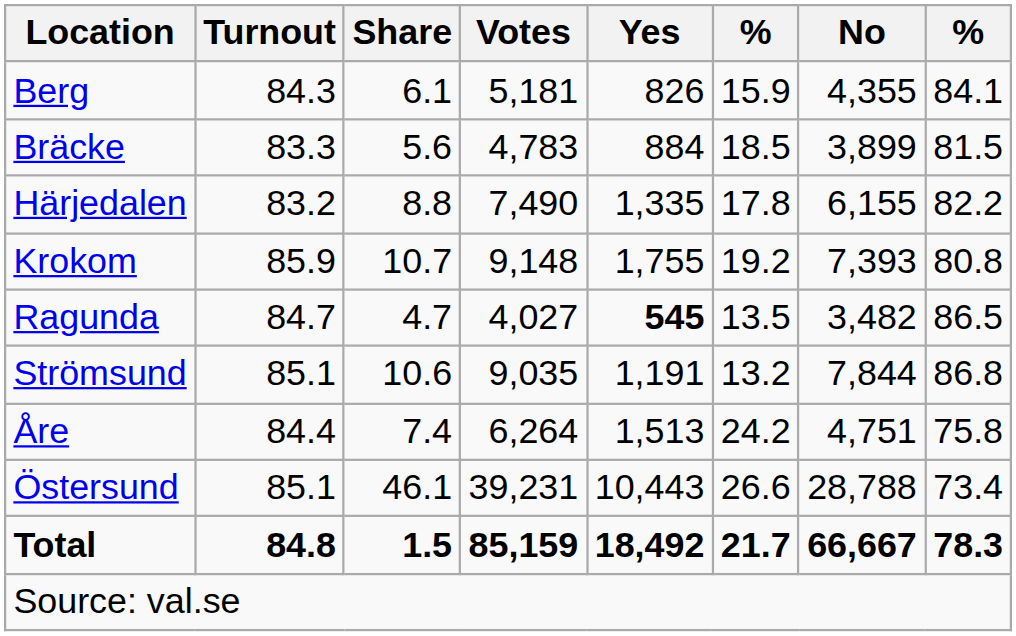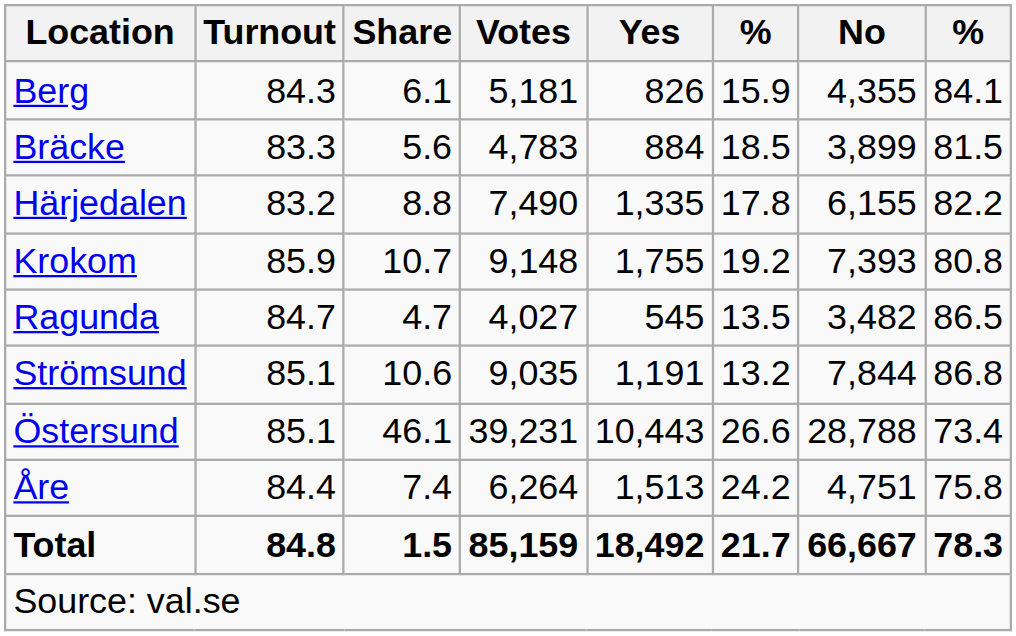Ragunda | Yes: bold -> normal
rows swapped: Åre <-> Östersund
